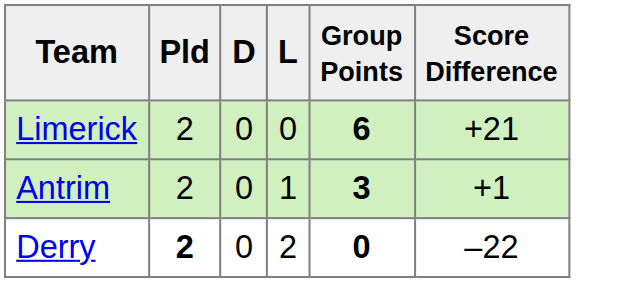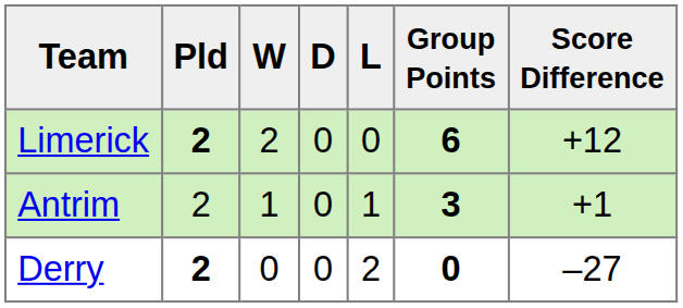+ column: W | 2 | 1 | 0
Limerick | Pld: normal -> bold
Limerick | Score Difference: +21 -> +12
Derry | Score Difference: –22 -> –27
